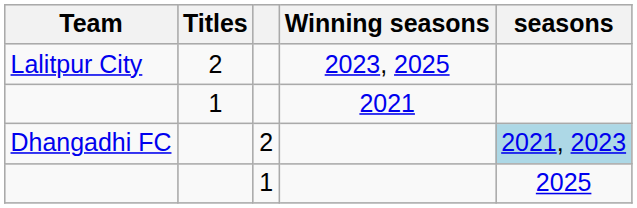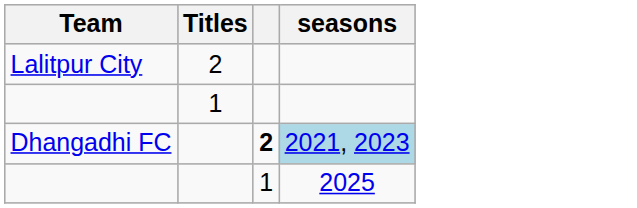- column: Winning seasons | 2023, 2025 | 2021
Dhangadhi FC | column 3: normal -> bold
